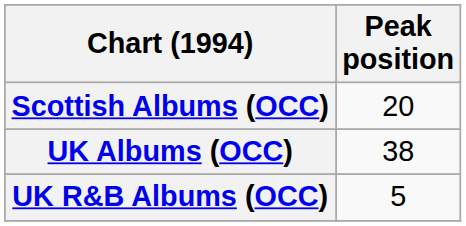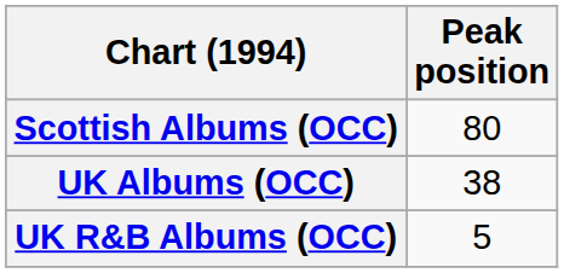Scottish Albums (OCC) | Peak position: 20 -> 80
